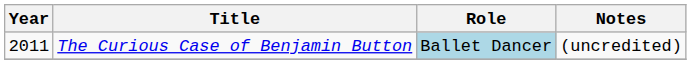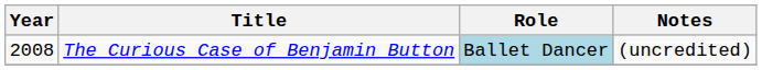The Curious Case of Benjamin Button | Year: 2011 -> 2008
